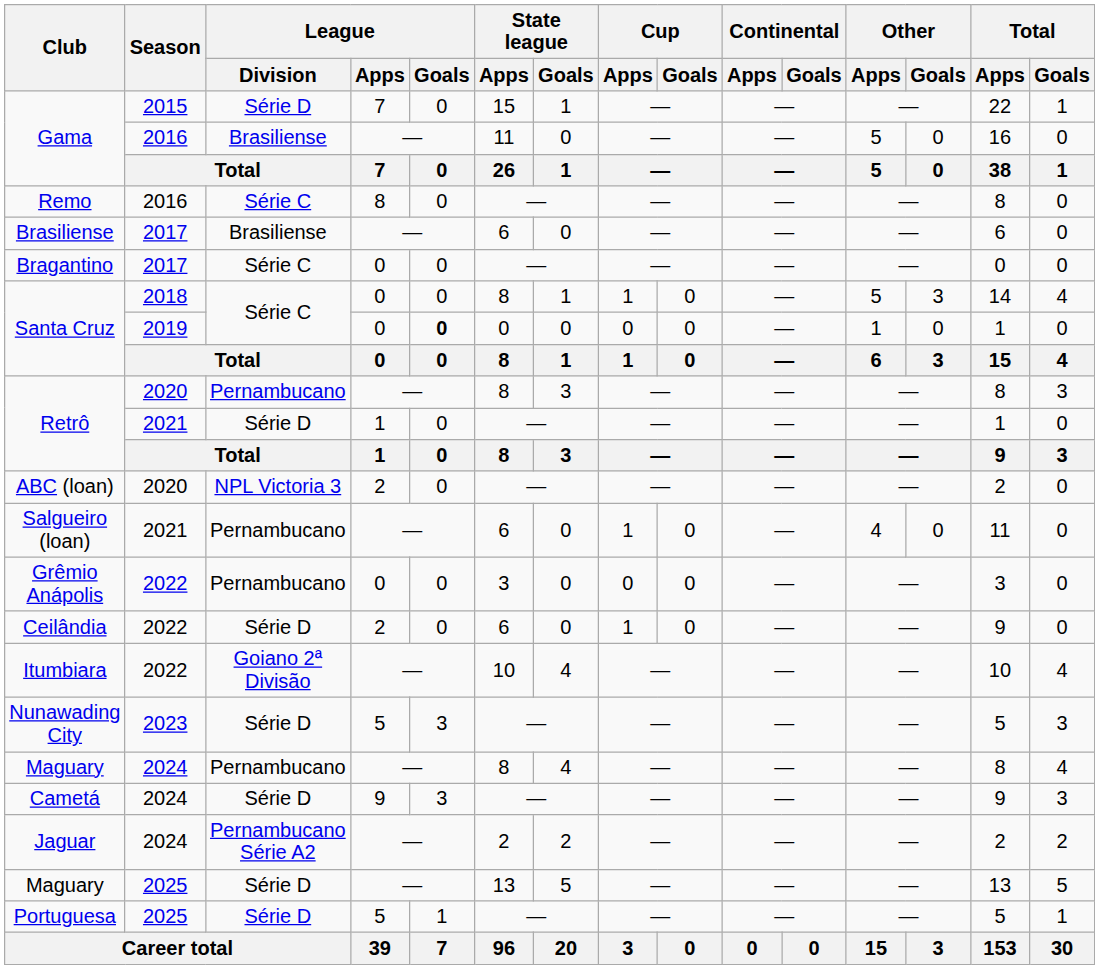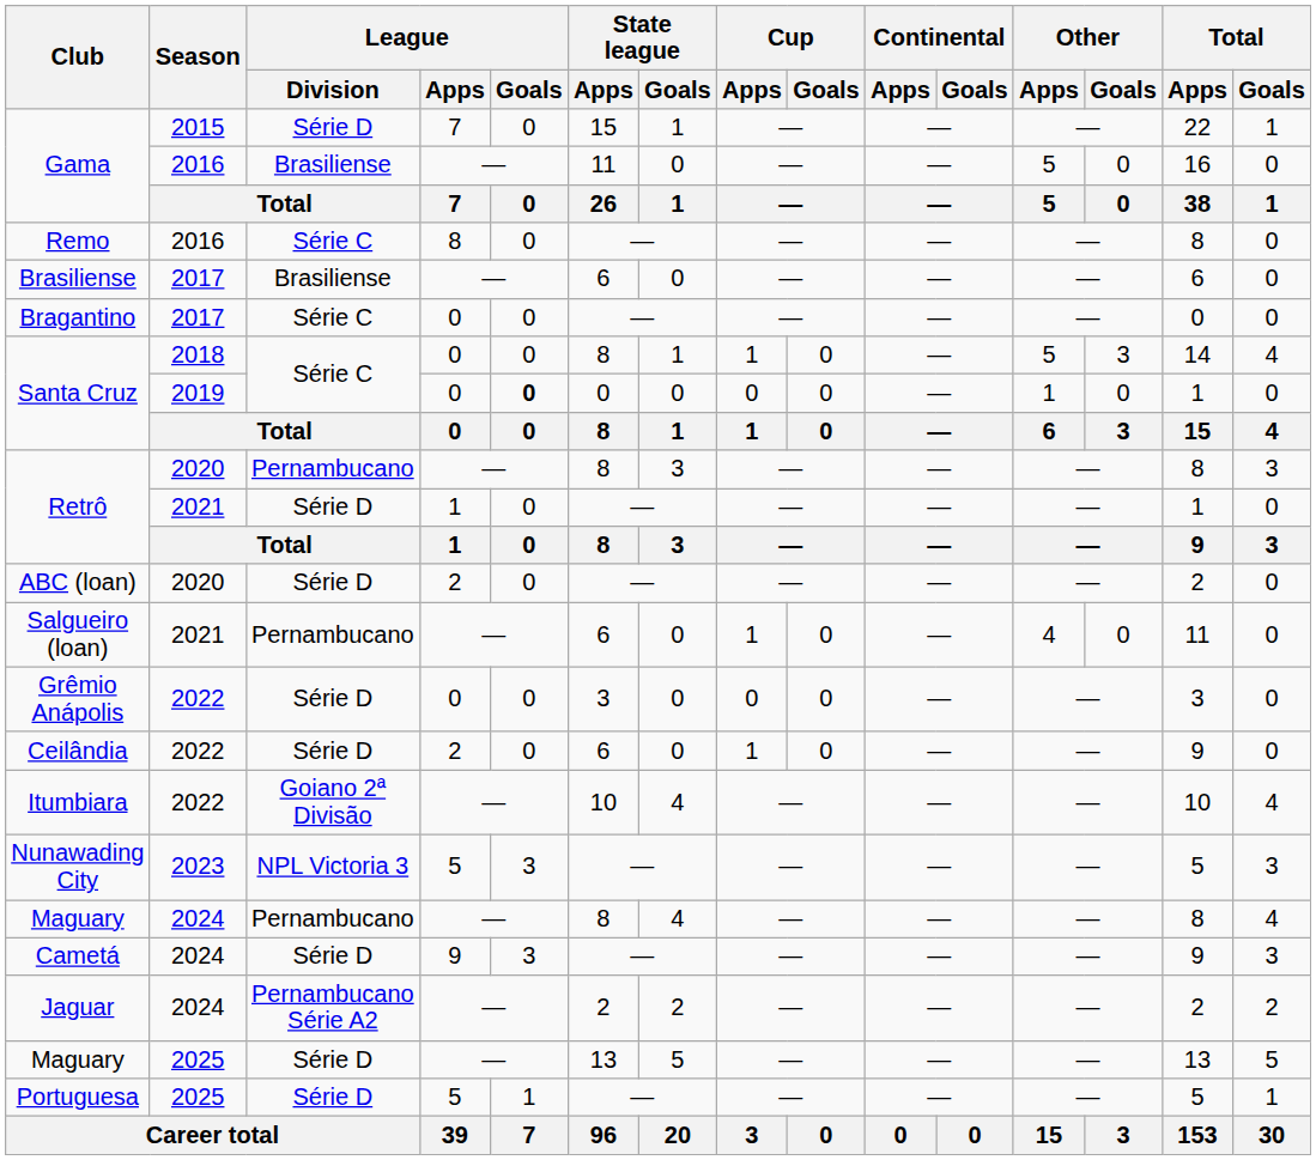ABC (loan) | League / Division: NPL Victoria 3 -> Série D
Grêmio Anápolis | League / Division: Pernambucano -> Série D
Nunawading City | League / Division: Série D -> NPL Victoria 3
